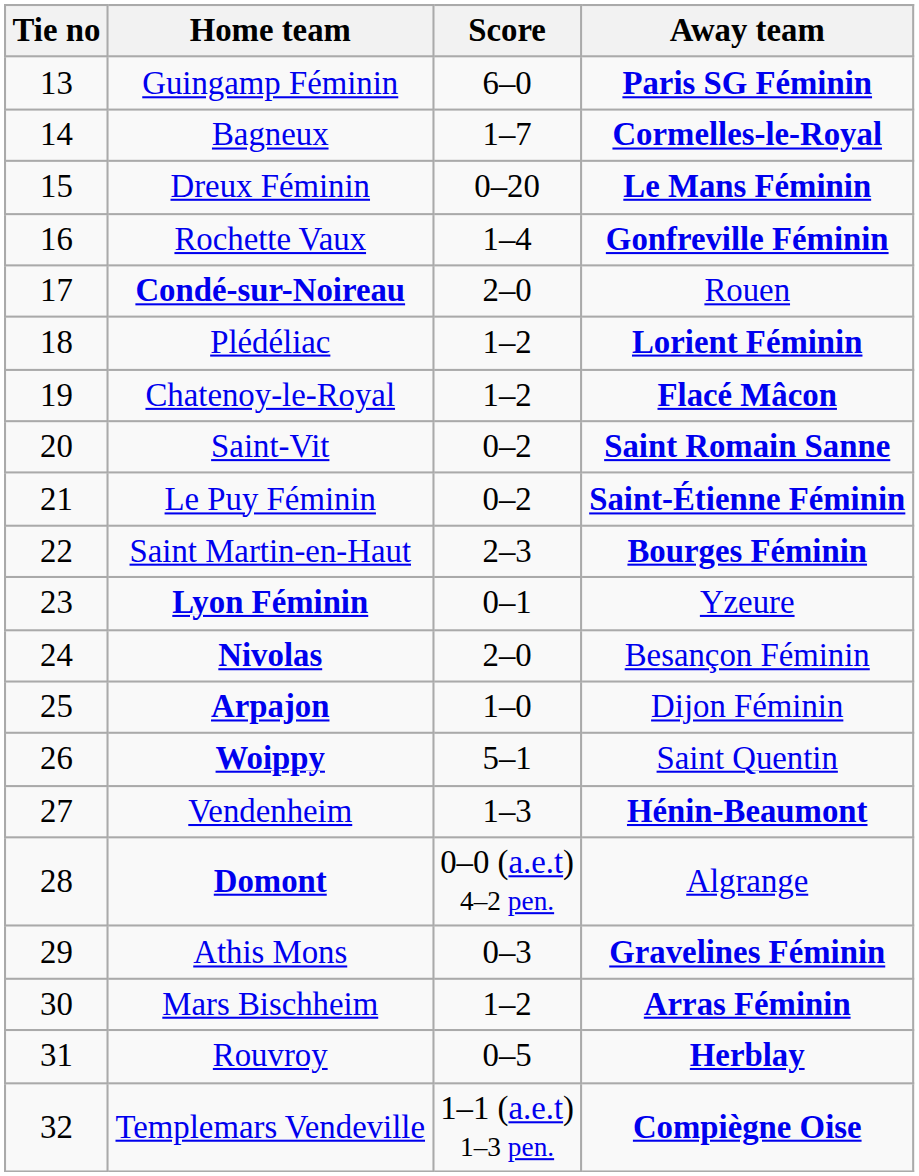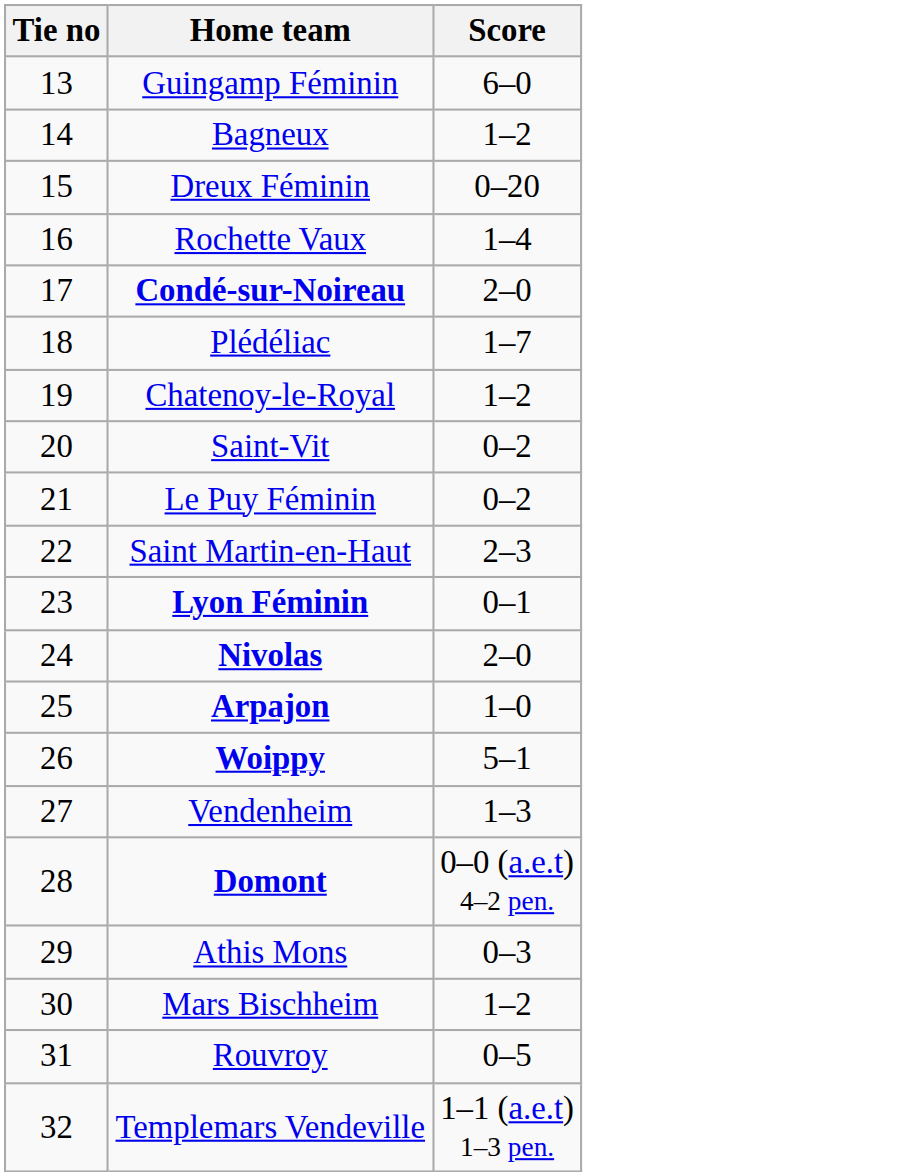- column: Away team | Paris SG Féminin | Cormelles-le-Royal | Le Mans Féminin | Gonfreville Féminin | Rouen | Lorient Féminin | Flacé Mâcon | Saint Romain Sanne | Saint-Étienne Féminin | Bourges Féminin | Yzeure | Besançon Féminin | Dijon Féminin | Saint Quentin | Hénin-Beaumont | Algrange | Gravelines Féminin | Arras Féminin | Herblay | Compiègne Oise
Bagneux | Score: 1–7 -> 1–2
Plédéliac | Score: 1–2 -> 1–7
